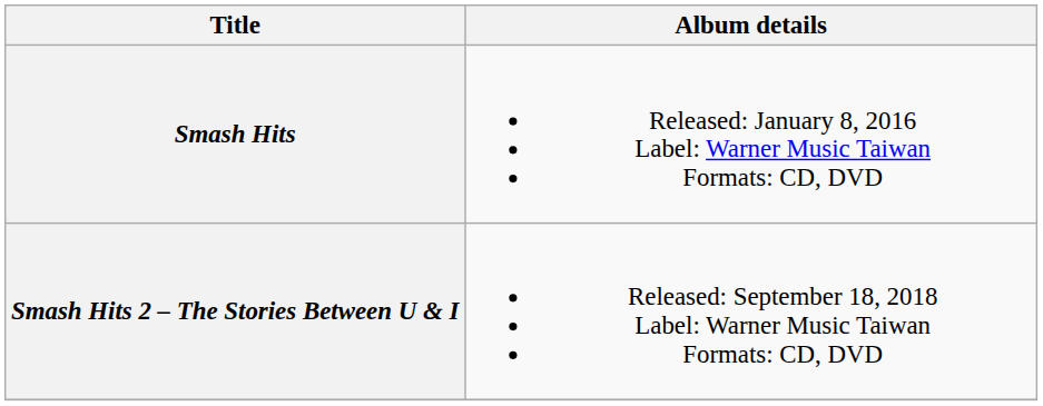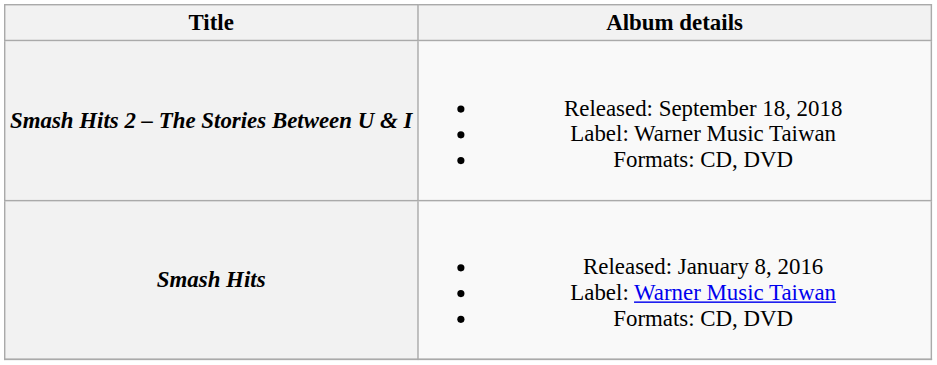rows swapped: Smash Hits <-> Smash Hits 2 – The Stories Between U & I
